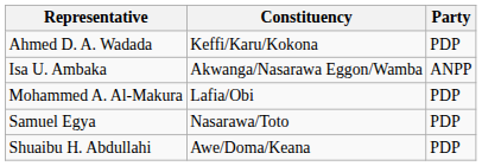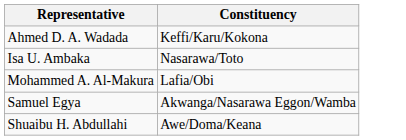- column: Party | PDP | ANPP | PDP | PDP | PDP
Isa U. Ambaka | Constituency: Akwanga/Nasarawa Eggon/Wamba -> Nasarawa/Toto
Samuel Egya | Constituency: Nasarawa/Toto -> Akwanga/Nasarawa Eggon/Wamba
